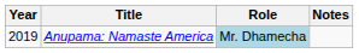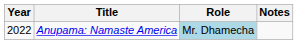Anupama: Namaste America | Year: 2019 -> 2022
